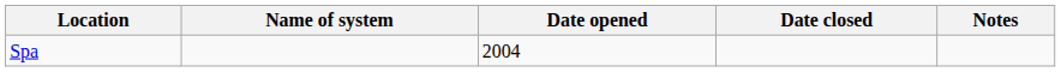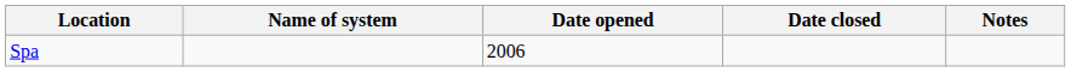Spa | Date opened: 2004 -> 2006
